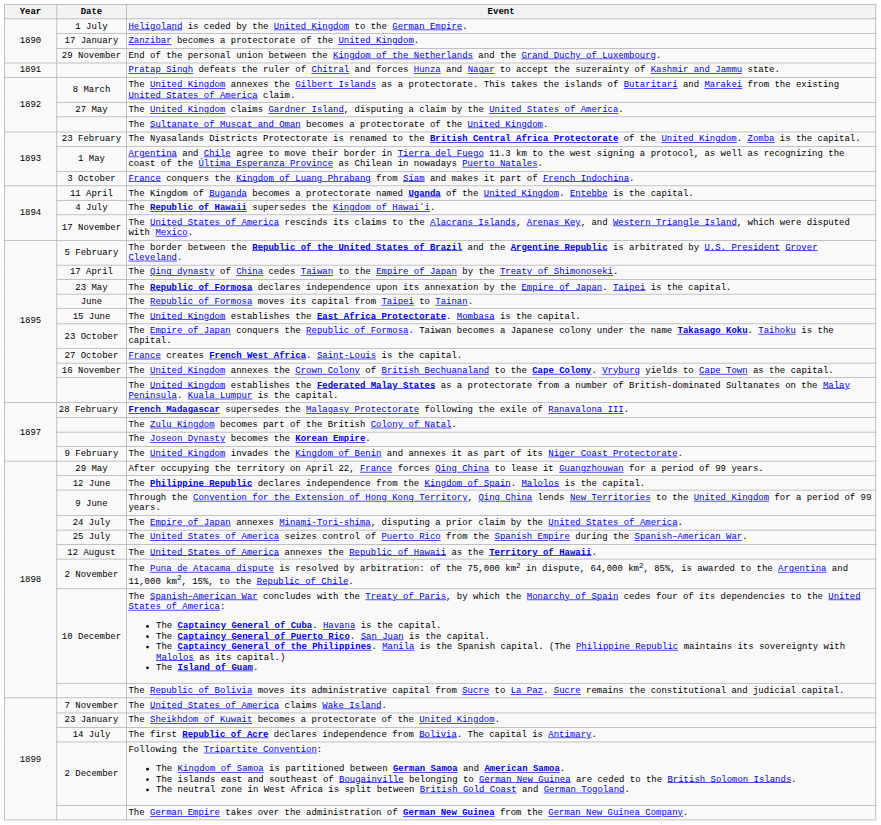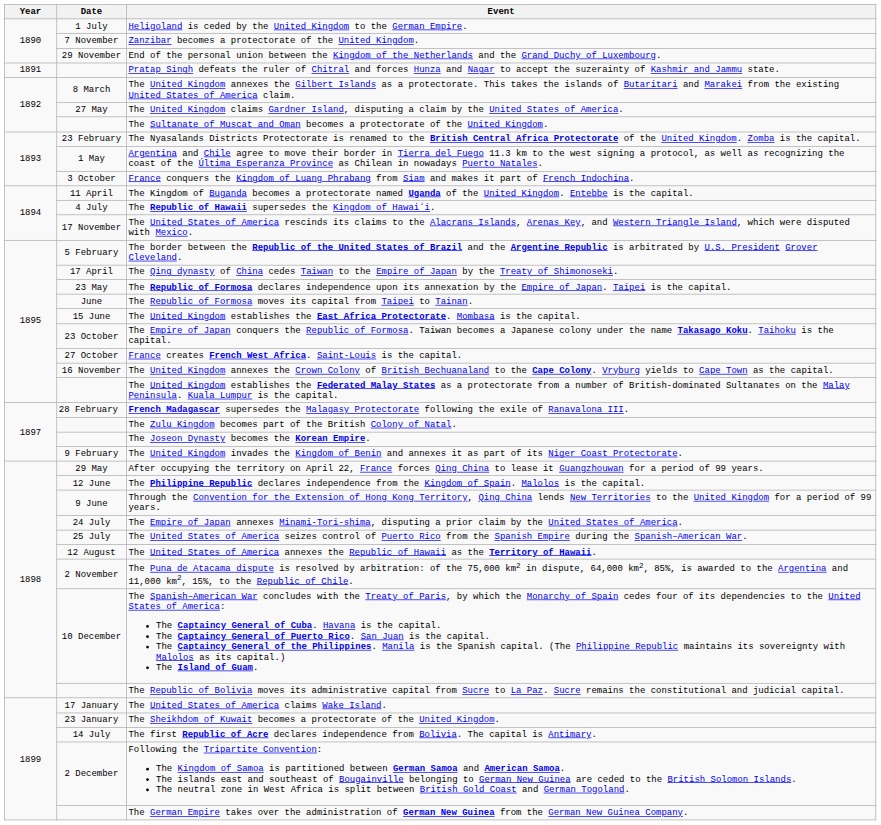Zanzibar becomes a protectorate of the United Kingdom. | Date: 17 January -> 7 November
The United States of America claims Wake Island. | Date: 7 November -> 17 January
